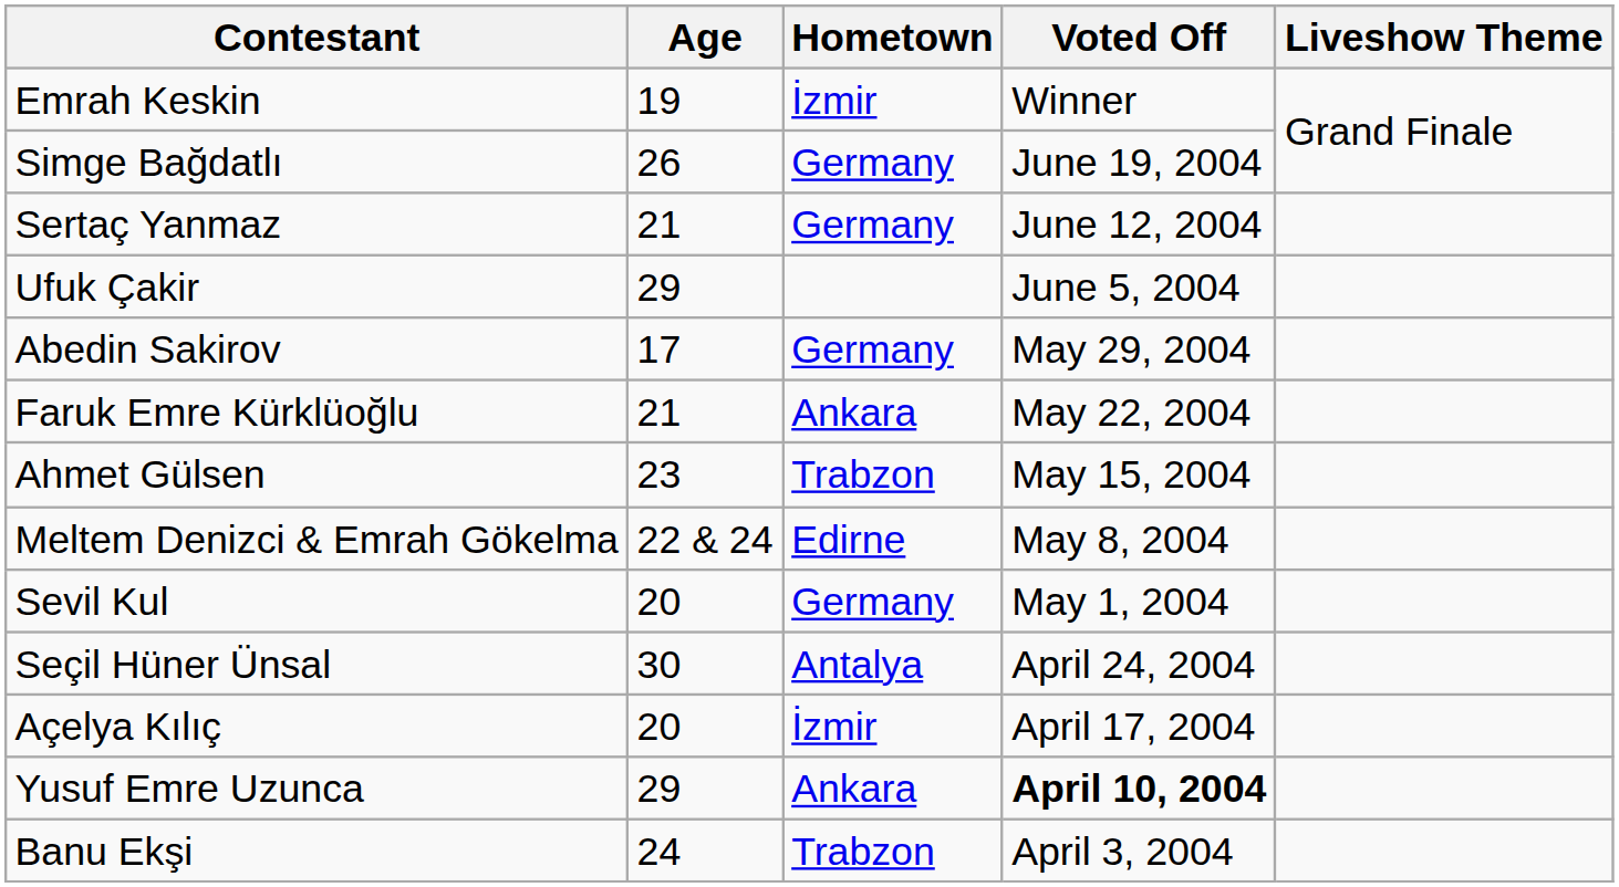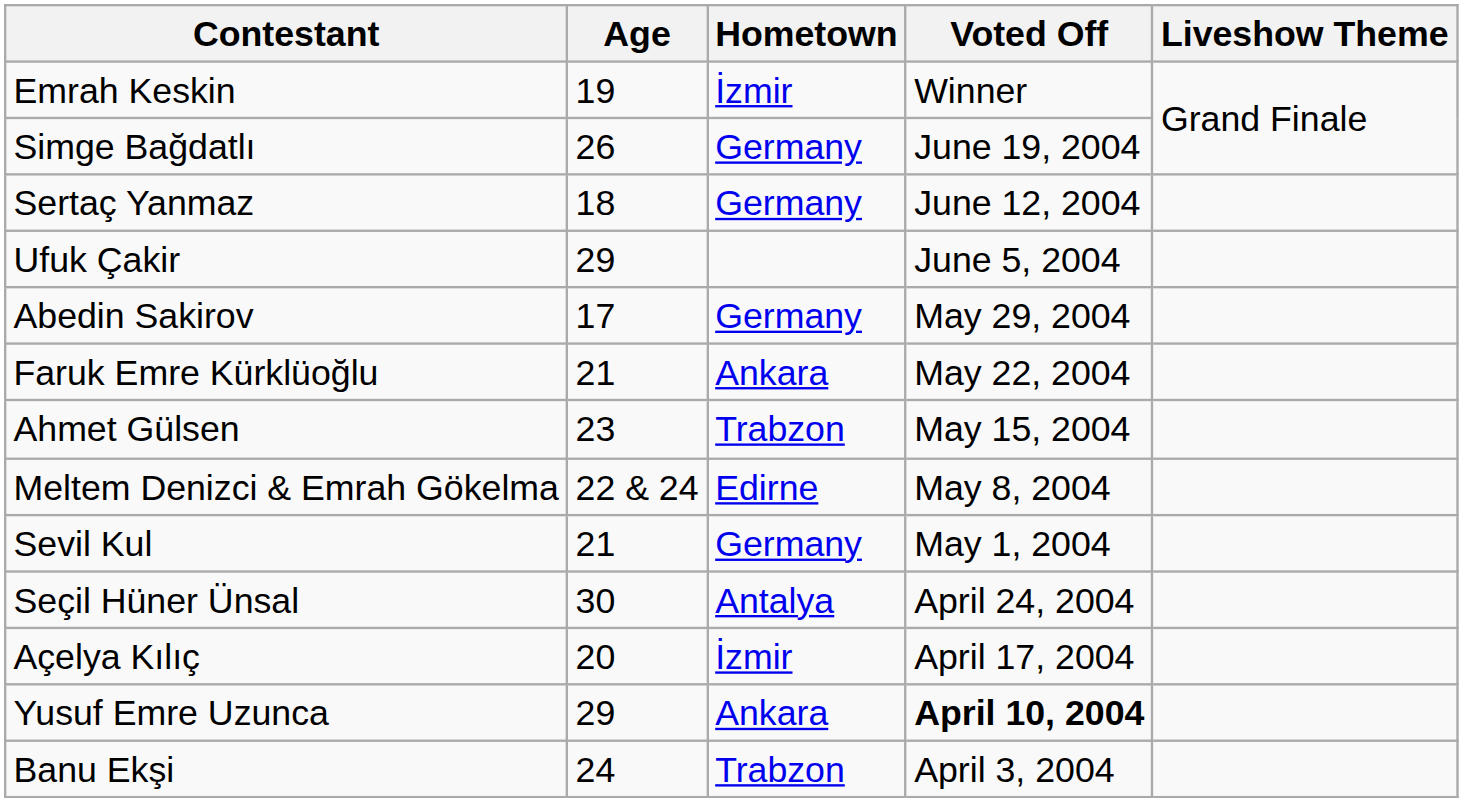Sertaç Yanmaz | Age: 21 -> 18
Sevil Kul | Age: 20 -> 21
